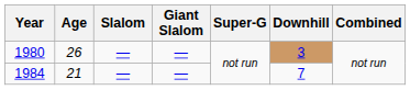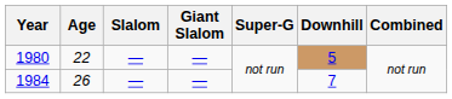1980 | Age: 26 -> 22
1980 | Downhill: 3 -> 5
1984 | Age: 21 -> 26
